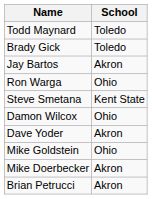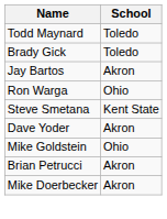- row: Damon Wilcox | Ohio
rows swapped: Brian Petrucci <-> Mike Doerbecker
